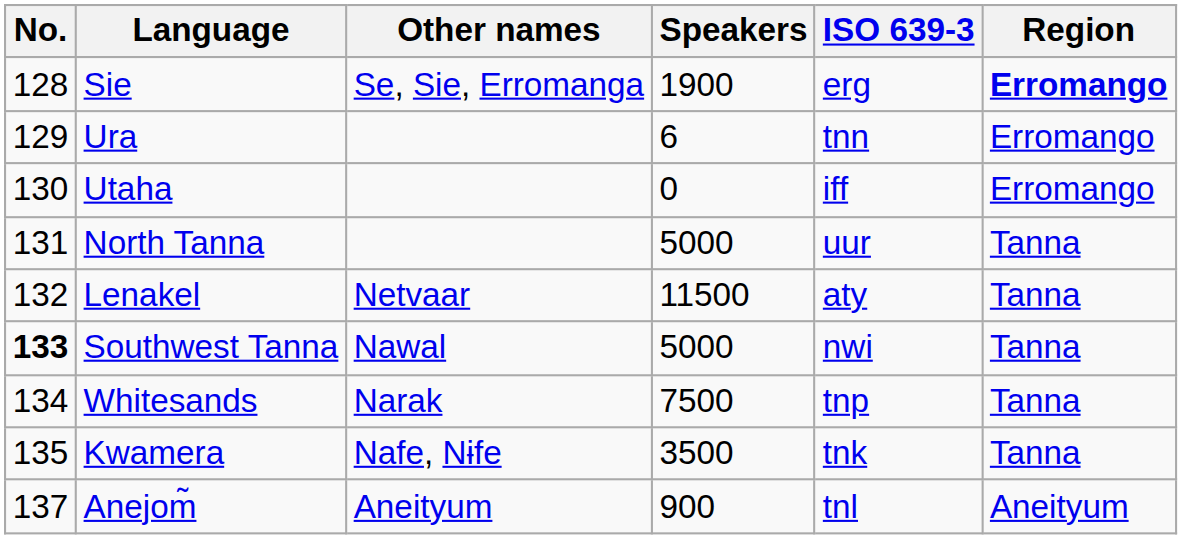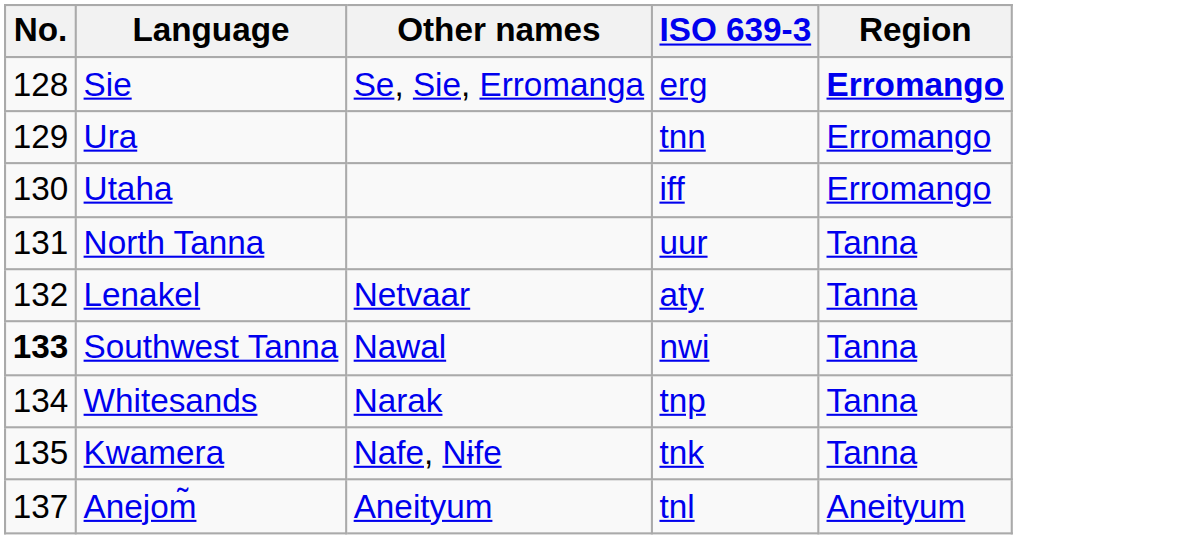- column: Speakers | 1900 | 6 | 0 | 5000 | 11500 | 5000 | 7500 | 3500 | 900
